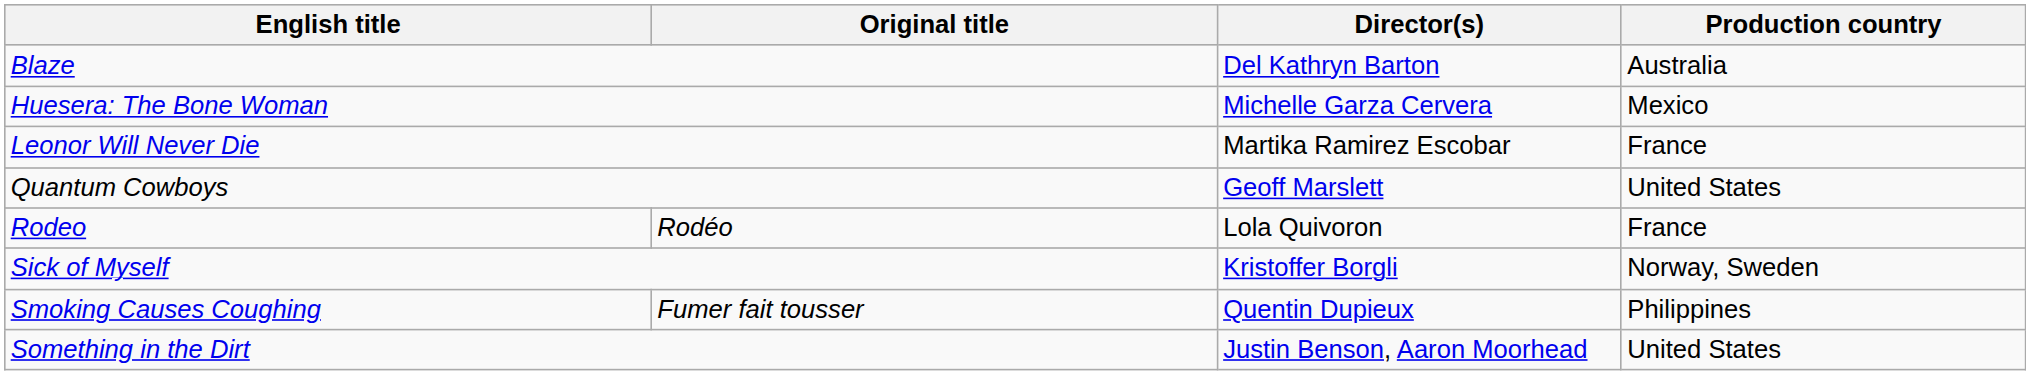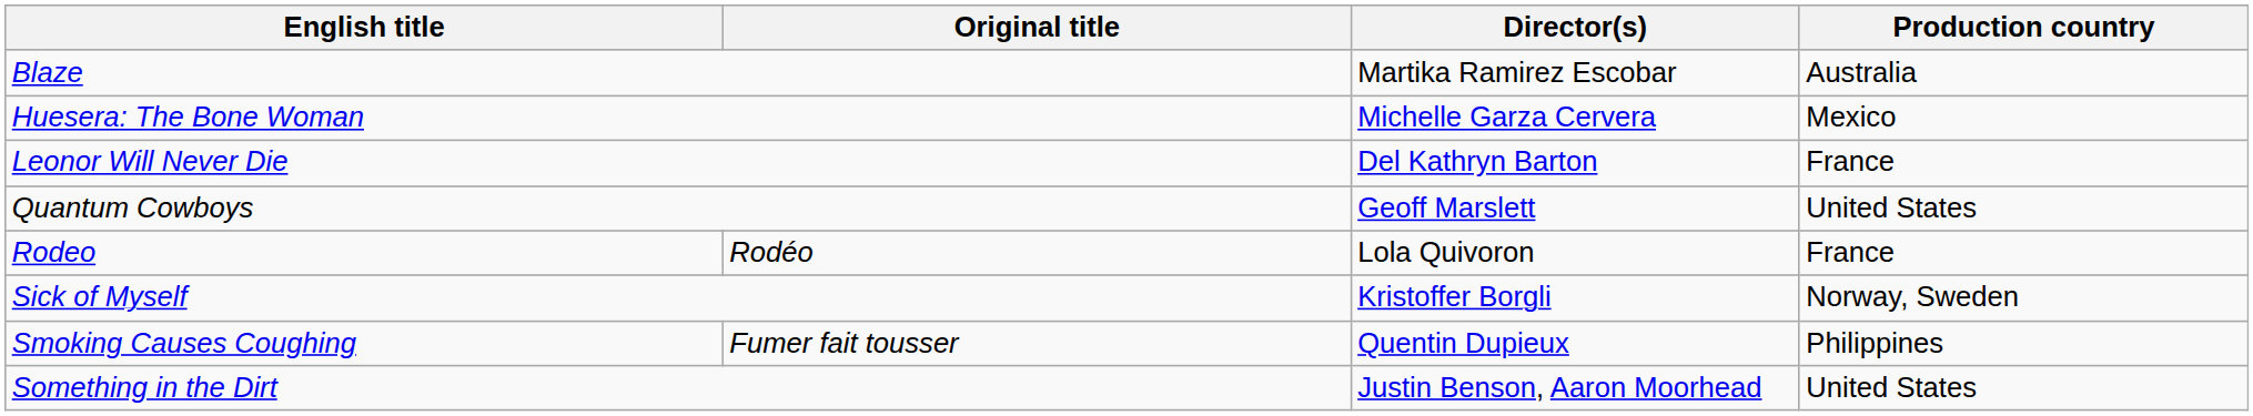Blaze | Director(s): Del Kathryn Barton -> Martika Ramirez Escobar
Leonor Will Never Die | Director(s): Martika Ramirez Escobar -> Del Kathryn Barton
